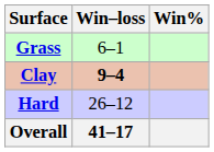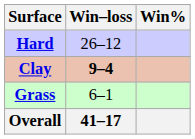rows swapped: Hard <-> Grass
